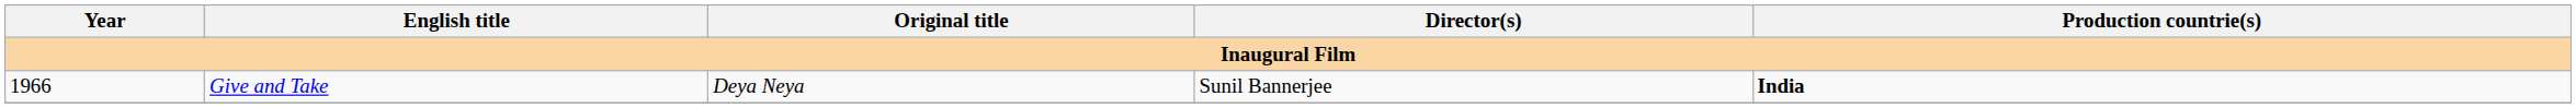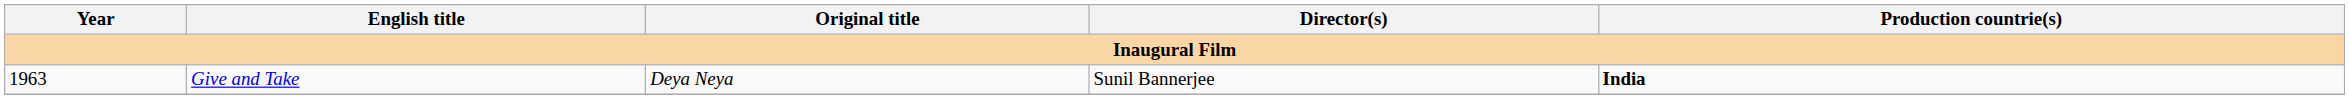Give and Take | Year: 1966 -> 1963
